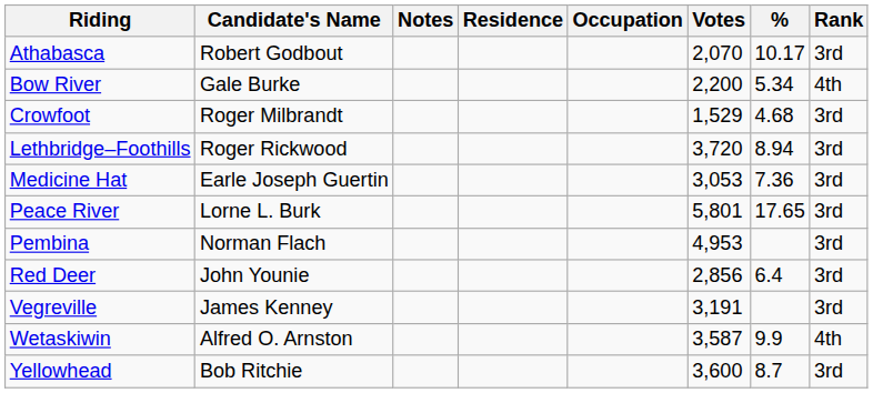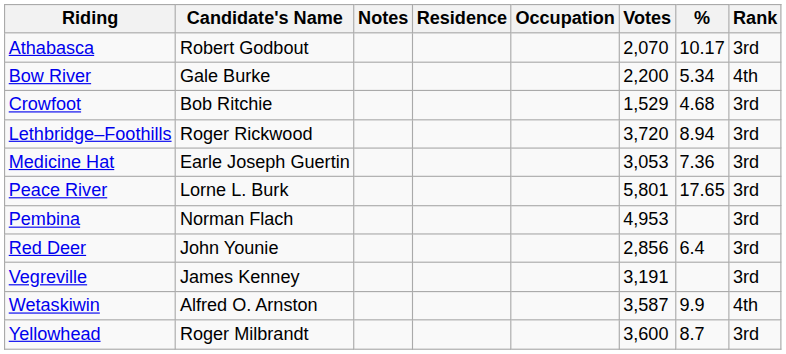Crowfoot | Candidate's Name: Roger Milbrandt -> Bob Ritchie
Yellowhead | Candidate's Name: Bob Ritchie -> Roger Milbrandt
